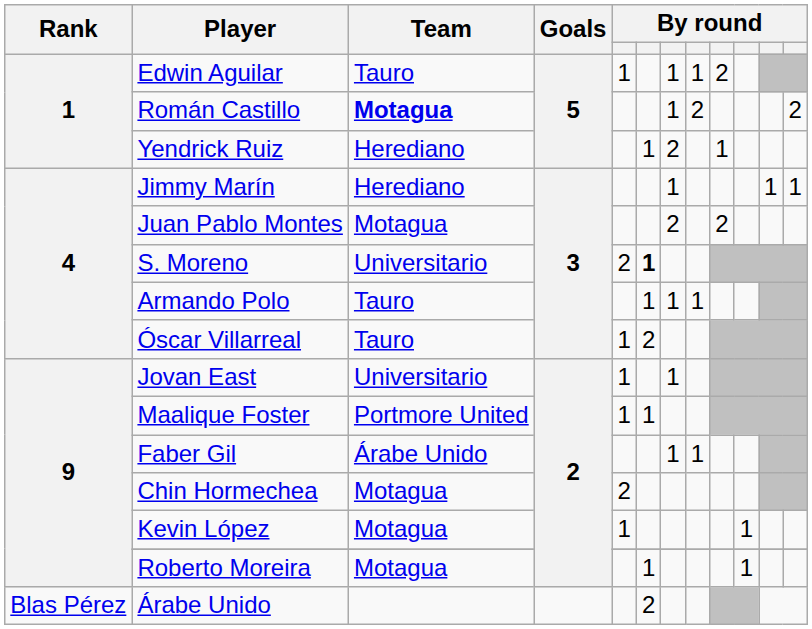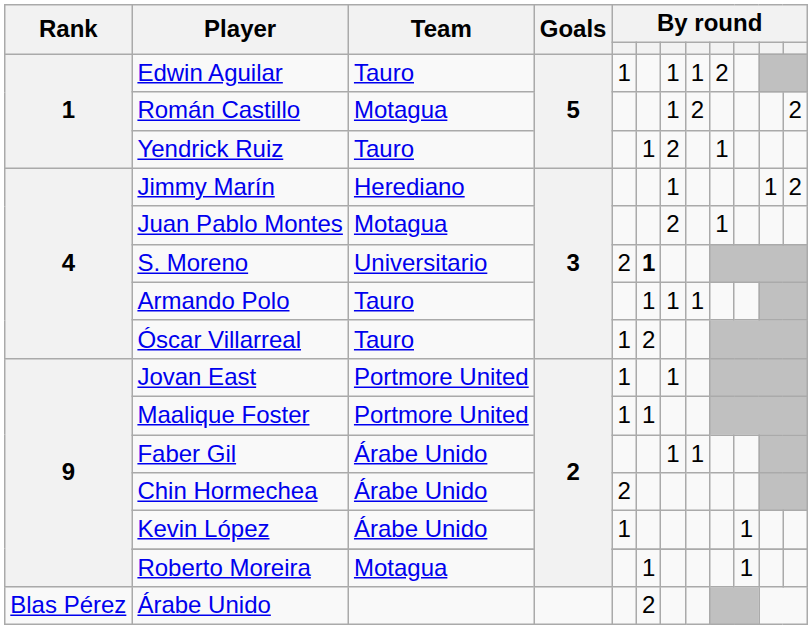Román Castillo | Team: bold -> normal
Yendrick Ruiz | Team: Herediano -> Tauro
Jimmy Marín | column 12: 1 -> 2
Juan Pablo Montes | column 9: 2 -> 1
Jovan East | Team: Universitario -> Portmore United
Chin Hormechea | Team: Motagua -> Árabe Unido
Kevin López | Team: Motagua -> Árabe Unido
